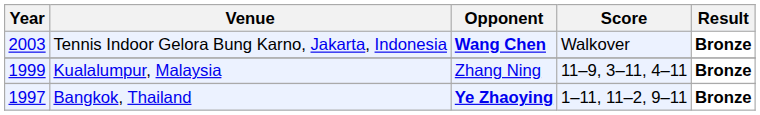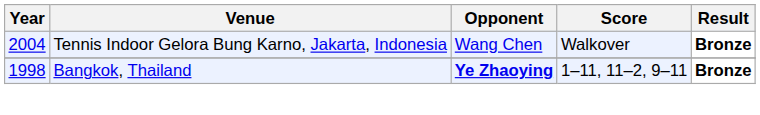Tennis Indoor Gelora Bung Karno, Jakarta, Indonesia | Year: 2003 -> 2004
Tennis Indoor Gelora Bung Karno, Jakarta, Indonesia | Opponent: bold -> normal
- row: 1999 | Kualalumpur, Malaysia | Zhang Ning | 11–9, 3–11, 4–11 | Bronze
Bangkok, Thailand | Year: 1997 -> 1998
